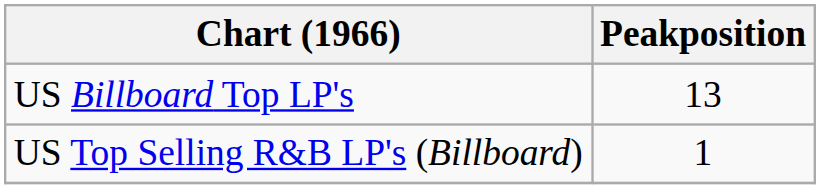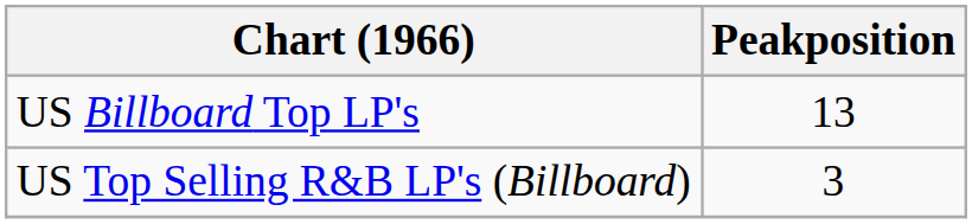US Top Selling R&B LP's (Billboard) | Peakposition: 1 -> 3
